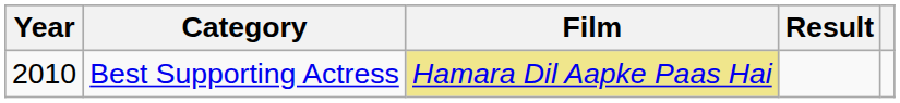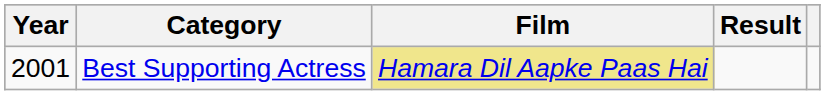Best Supporting Actress | Year: 2010 -> 2001
